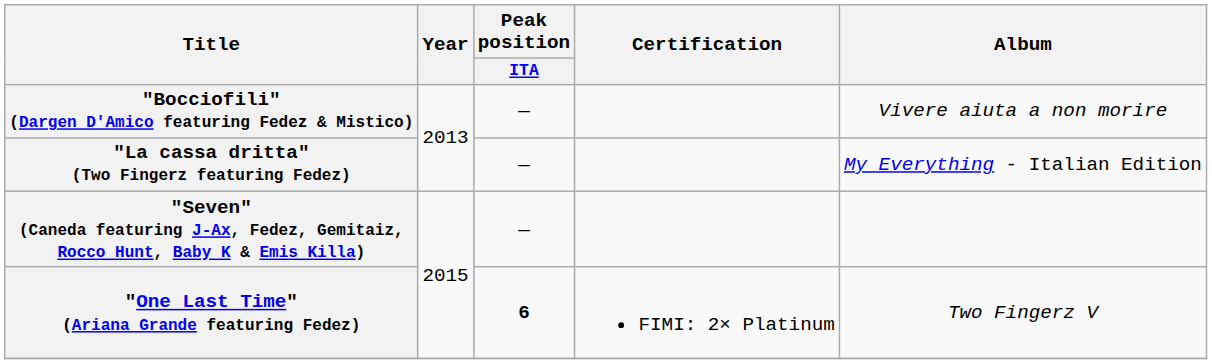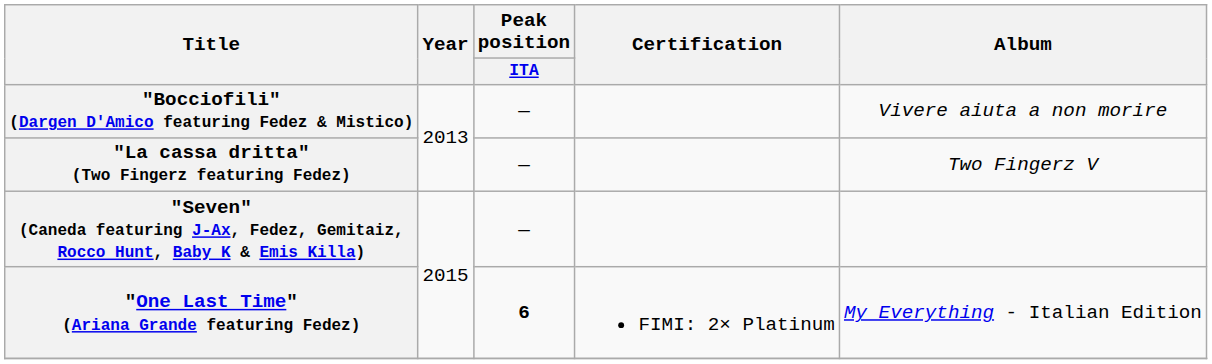"La cassa dritta" (Two Fingerz featuring Fedez) | Album: My Everything - Italian Edition -> Two Fingerz V
"One Last Time" (Ariana Grande featuring Fedez) | Album: Two Fingerz V -> My Everything - Italian Edition
